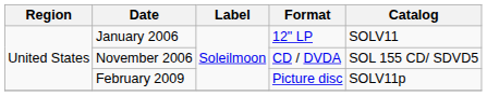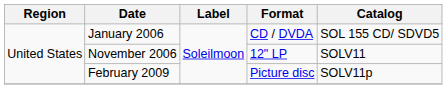January 2006 | Format: 12" LP -> CD / DVDA
January 2006 | Catalog: SOLV11 -> SOL 155 CD/ SDVD5
November 2006 | Format: CD / DVDA -> 12" LP
November 2006 | Catalog: SOL 155 CD/ SDVD5 -> SOLV11
